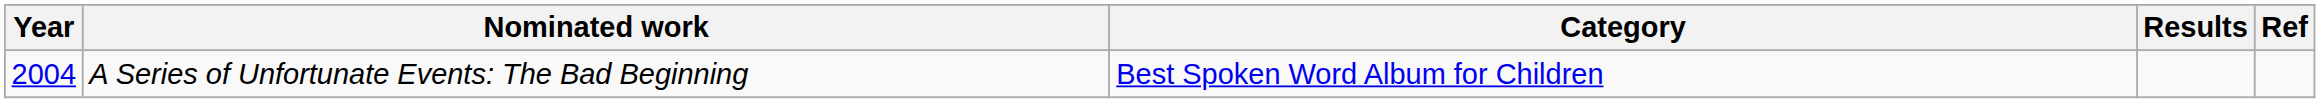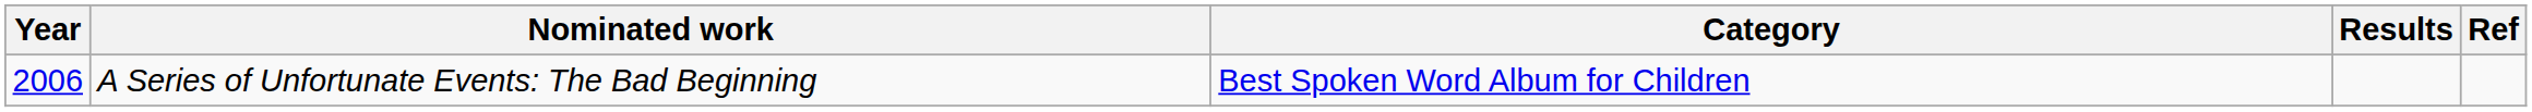A Series of Unfortunate Events: The Bad Beginning | Year: 2004 -> 2006
